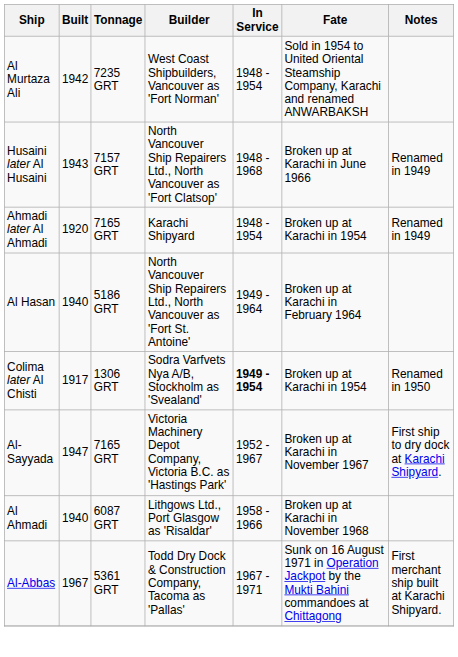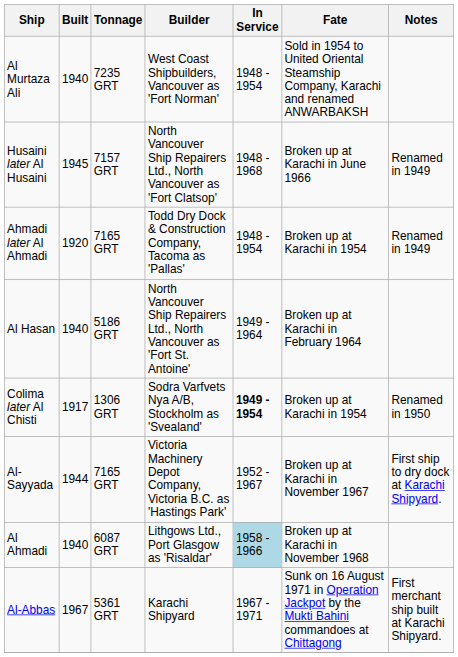Al Murtaza Ali | Built: 1942 -> 1940
Husaini later Al Husaini | Built: 1943 -> 1945
Ahmadi later Al Ahmadi | Builder: Karachi Shipyard -> Todd Dry Dock & Construction Company, Tacoma as 'Pallas'
Al-Sayyada | Built: 1947 -> 1944
Al Ahmadi | In Service: no background -> lightblue background
Al-Abbas | Builder: Todd Dry Dock & Construction Company, Tacoma as 'Pallas' -> Karachi Shipyard
